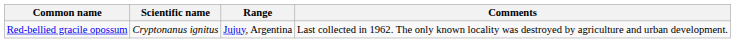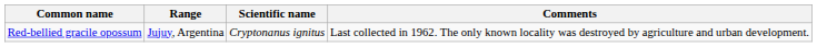columns swapped: Scientific name <-> Range
